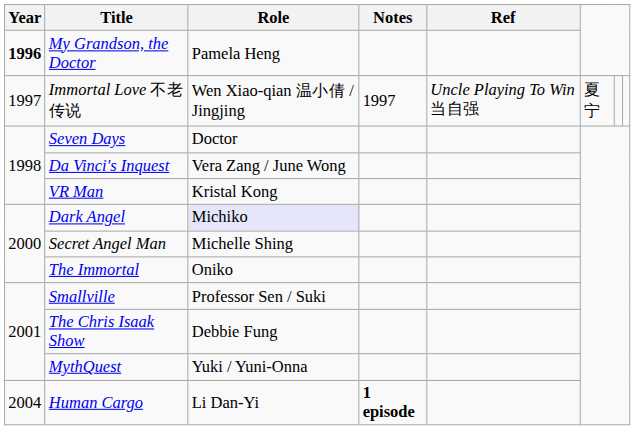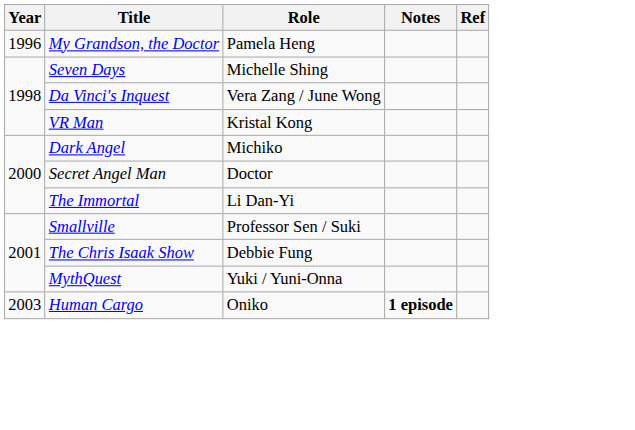My Grandson, the Doctor | Year: bold -> normal
- row: 1997 | Immortal Love 不老传说 | Wen Xiao-qian 温小倩 / Jingjing | 1997 | Uncle Playing To Win 当自强 | 夏宁
Seven Days | Role: Doctor -> Michelle Shing
Dark Angel | Role: lavender background -> no background
Secret Angel Man | Role: Michelle Shing -> Doctor
The Immortal | Role: Oniko -> Li Dan-Yi
Human Cargo | Year: 2004 -> 2003
Human Cargo | Role: Li Dan-Yi -> Oniko
